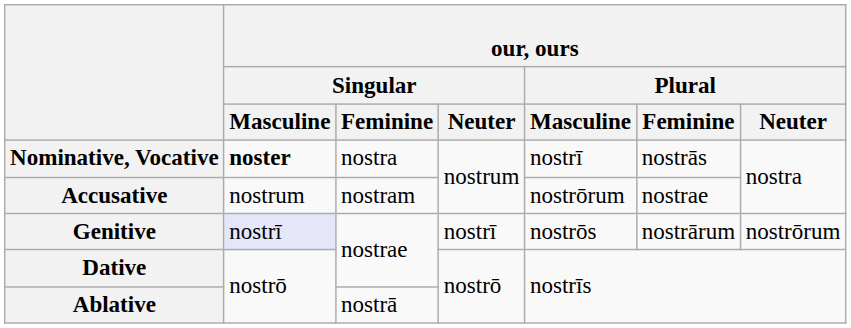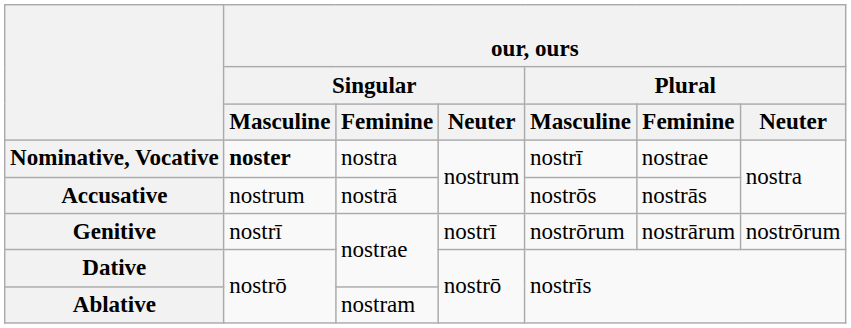Nominative, Vocative | our, ours / Plural / Feminine: nostrās -> nostrae
Accusative | our, ours / Singular / Feminine: nostram -> nostrā
Accusative | our, ours / Plural / Masculine: nostrōrum -> nostrōs
Accusative | our, ours / Plural / Feminine: nostrae -> nostrās
Genitive | our, ours / Singular / Masculine: lavender background -> no background
Genitive | our, ours / Plural / Masculine: nostrōs -> nostrōrum
Ablative | our, ours / Singular / Feminine: nostrā -> nostram
